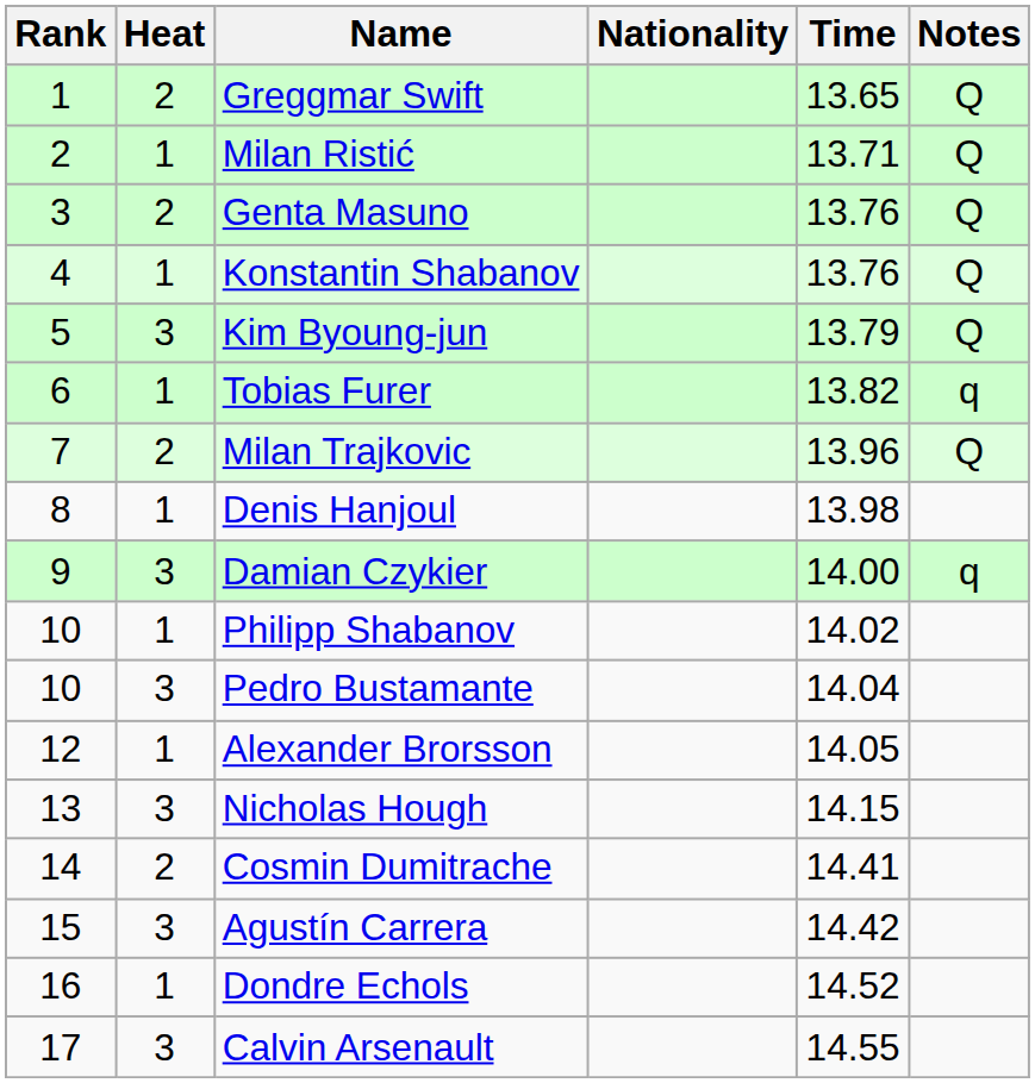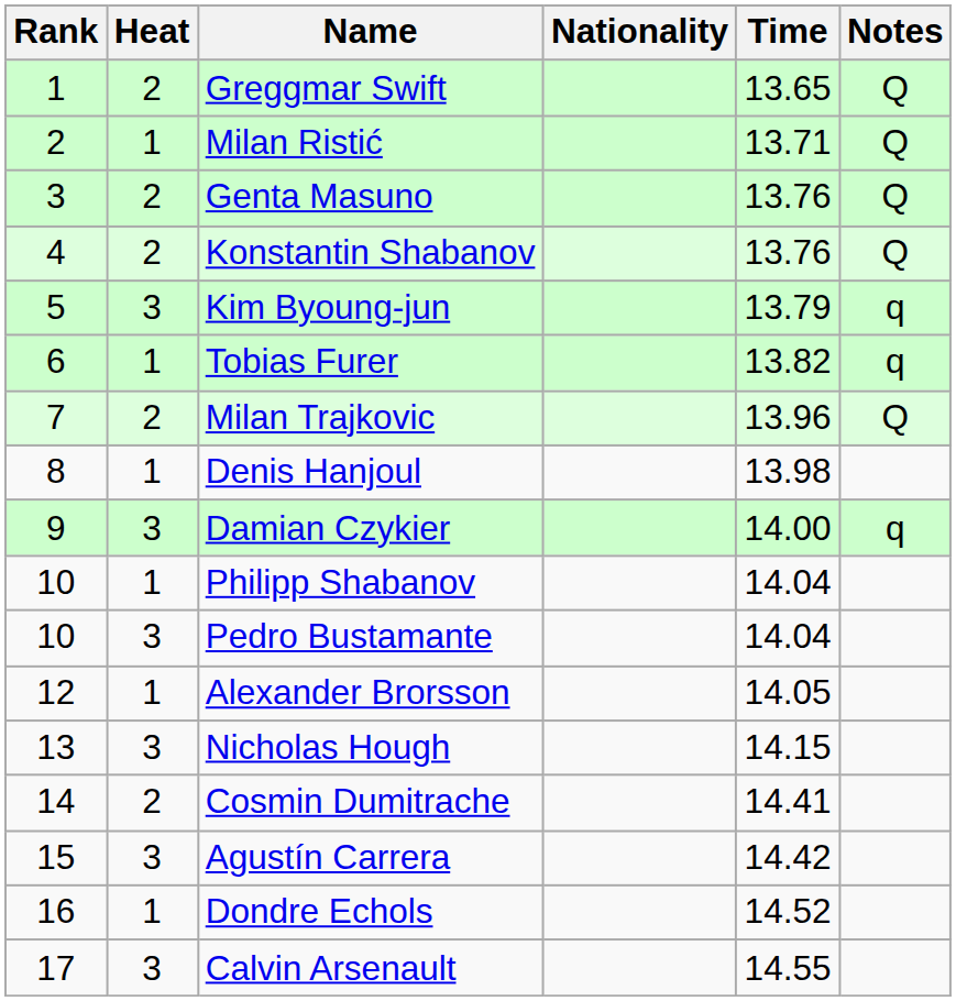Konstantin Shabanov | Heat: 1 -> 2
Kim Byoung-jun | Notes: Q -> q
Philipp Shabanov | Time: 14.02 -> 14.04
